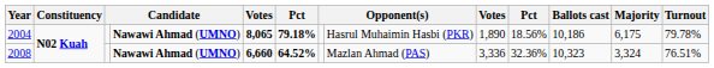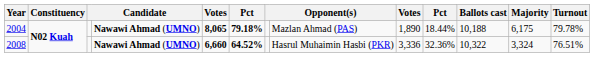2004 | column 8: Hasrul Muhaimin Hasbi (PKR) -> Mazlan Ahmad (PAS)
2004 | column 10: 18.56% -> 18.44%
2004 | Ballots cast: 10,186 -> 10,188
2008 | column 8: Mazlan Ahmad (PAS) -> Hasrul Muhaimin Hasbi (PKR)
2008 | Ballots cast: 10,323 -> 10,322
